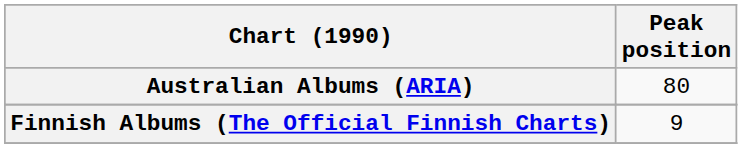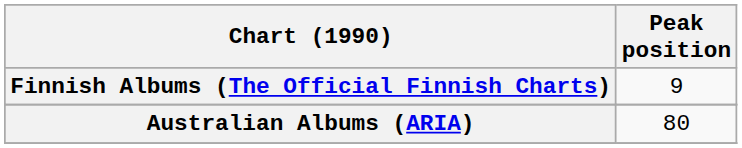rows swapped: Australian Albums (ARIA) <-> Finnish Albums (The Official Finnish Charts)
